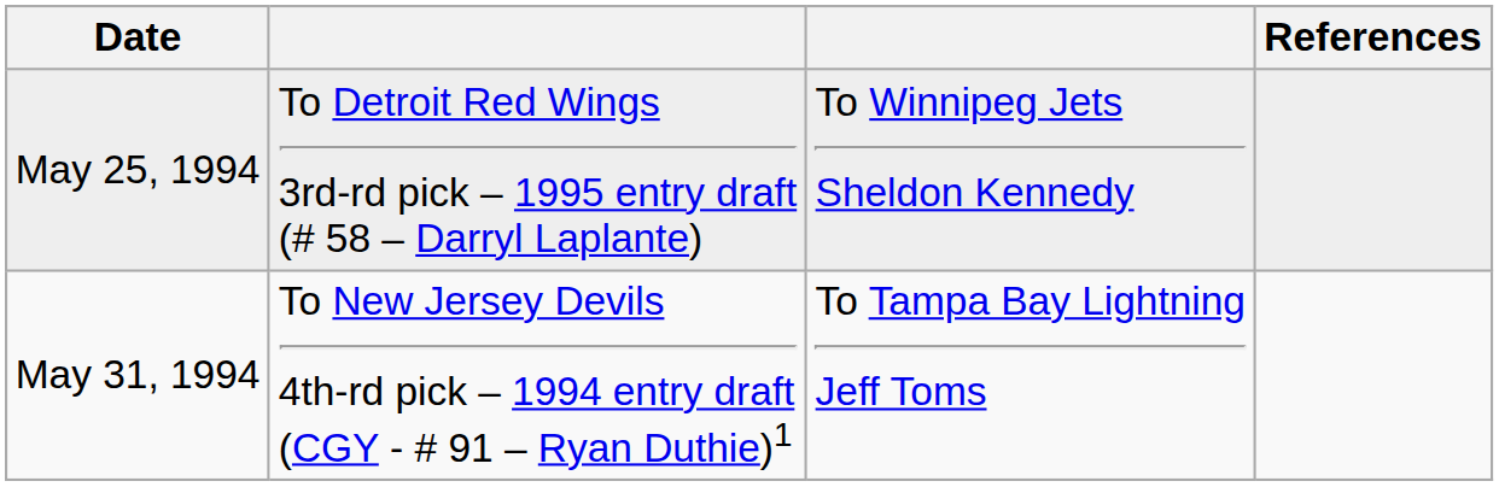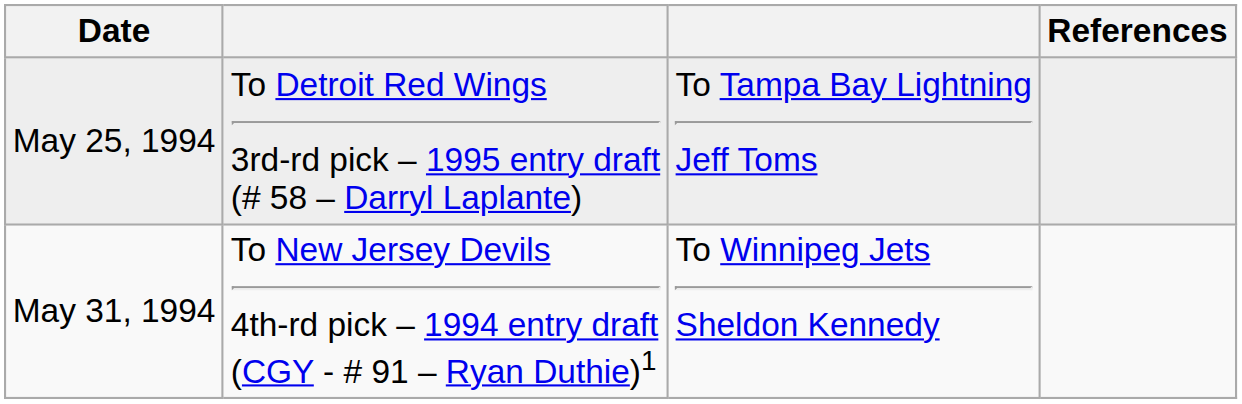May 25, 1994 | column 3: To Winnipeg Jets Sheldon Kennedy -> To Tampa Bay Lightning Jeff Toms
May 31, 1994 | column 3: To Tampa Bay Lightning Jeff Toms -> To Winnipeg Jets Sheldon Kennedy
